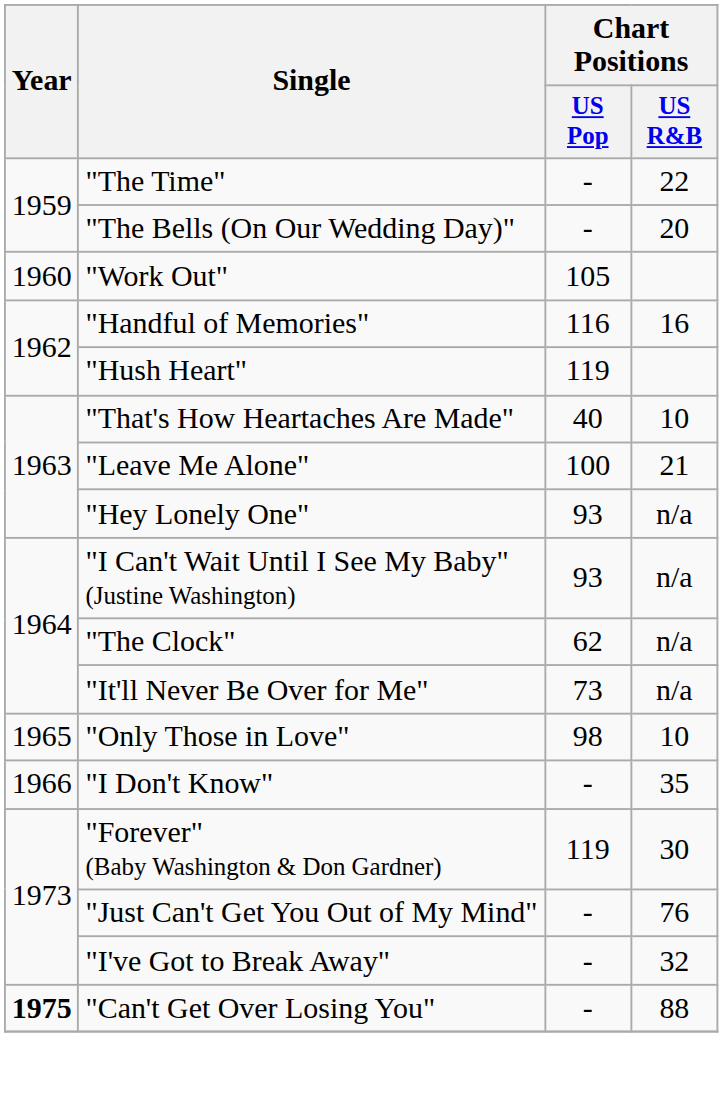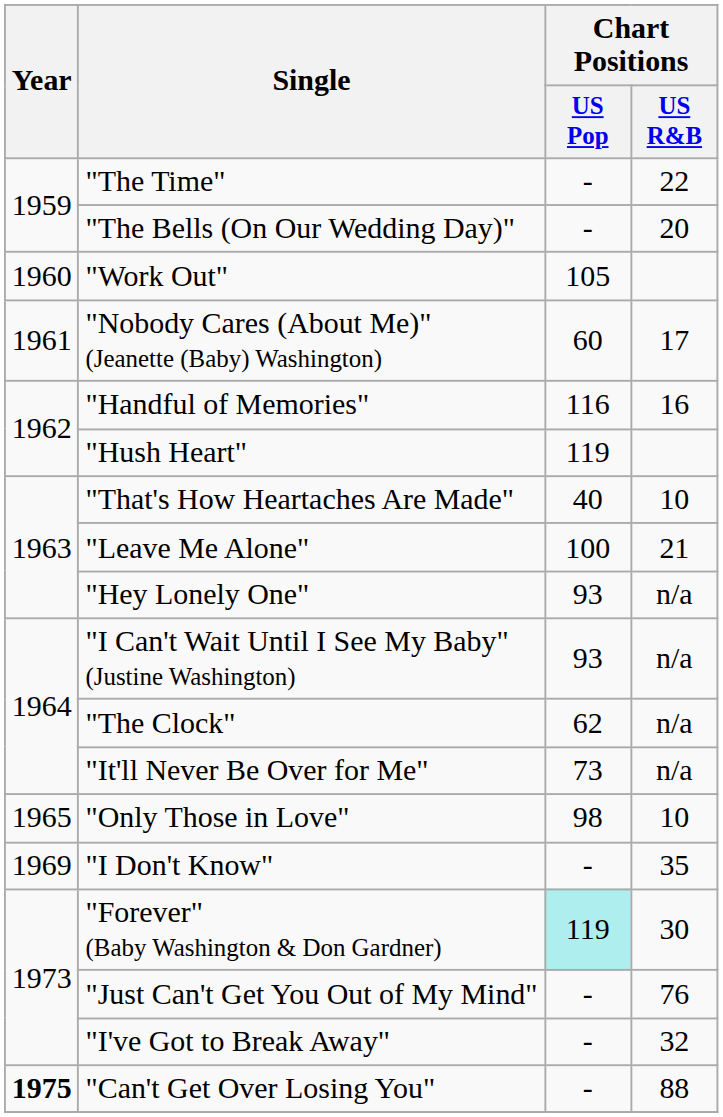+ row: 1961 | "Nobody Cares (About Me)" (Jeanette (Baby) Washington) | 60 | 17
"I Don't Know" | Year: 1966 -> 1969
"Forever" (Baby Washington & Don Gardner) | Chart Positions / US Pop: no background -> paleturquoise background
